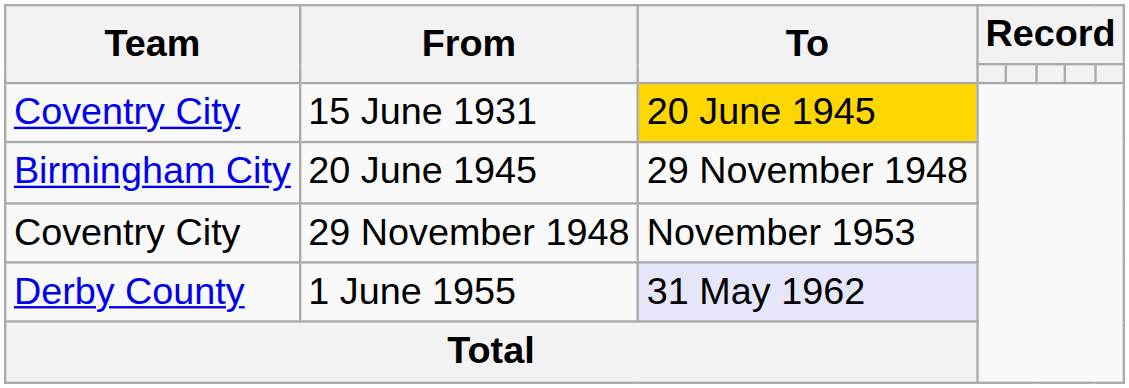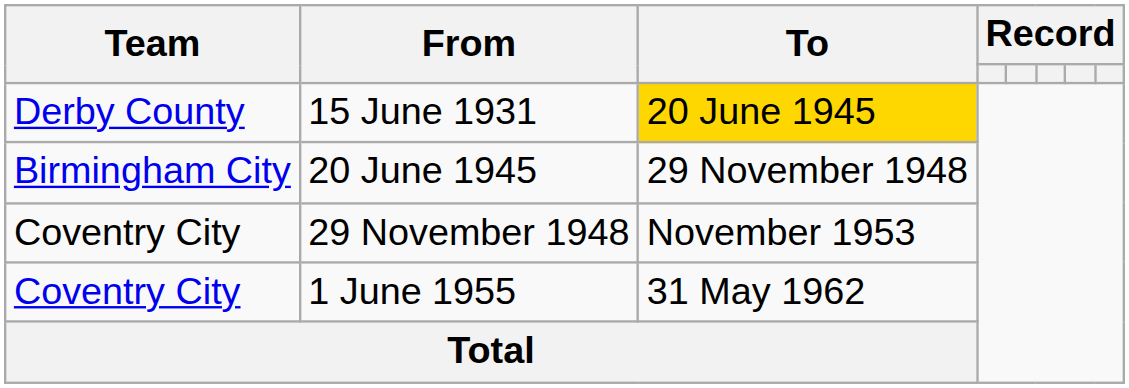15 June 1931 | Team: Coventry City -> Derby County
1 June 1955 | Team: Derby County -> Coventry City
1 June 1955 | To: lavender background -> no background
